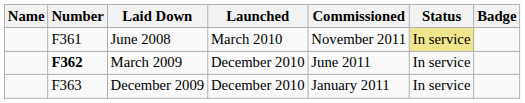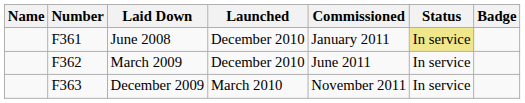June 2008 | Launched: March 2010 -> December 2010
June 2008 | Commissioned: November 2011 -> January 2011
March 2009 | Number: bold -> normal
December 2009 | Launched: December 2010 -> March 2010
December 2009 | Commissioned: January 2011 -> November 2011
